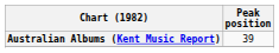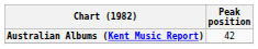Australian Albums (Kent Music Report) | Peak position: 39 -> 42
